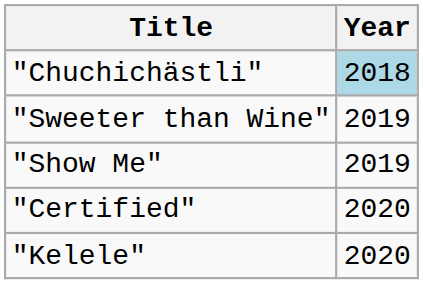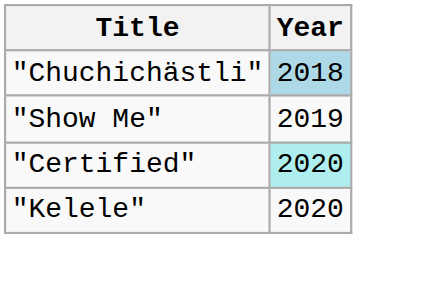- row: "Sweeter than Wine" | 2019
"Certified" | Year: no background -> paleturquoise background
